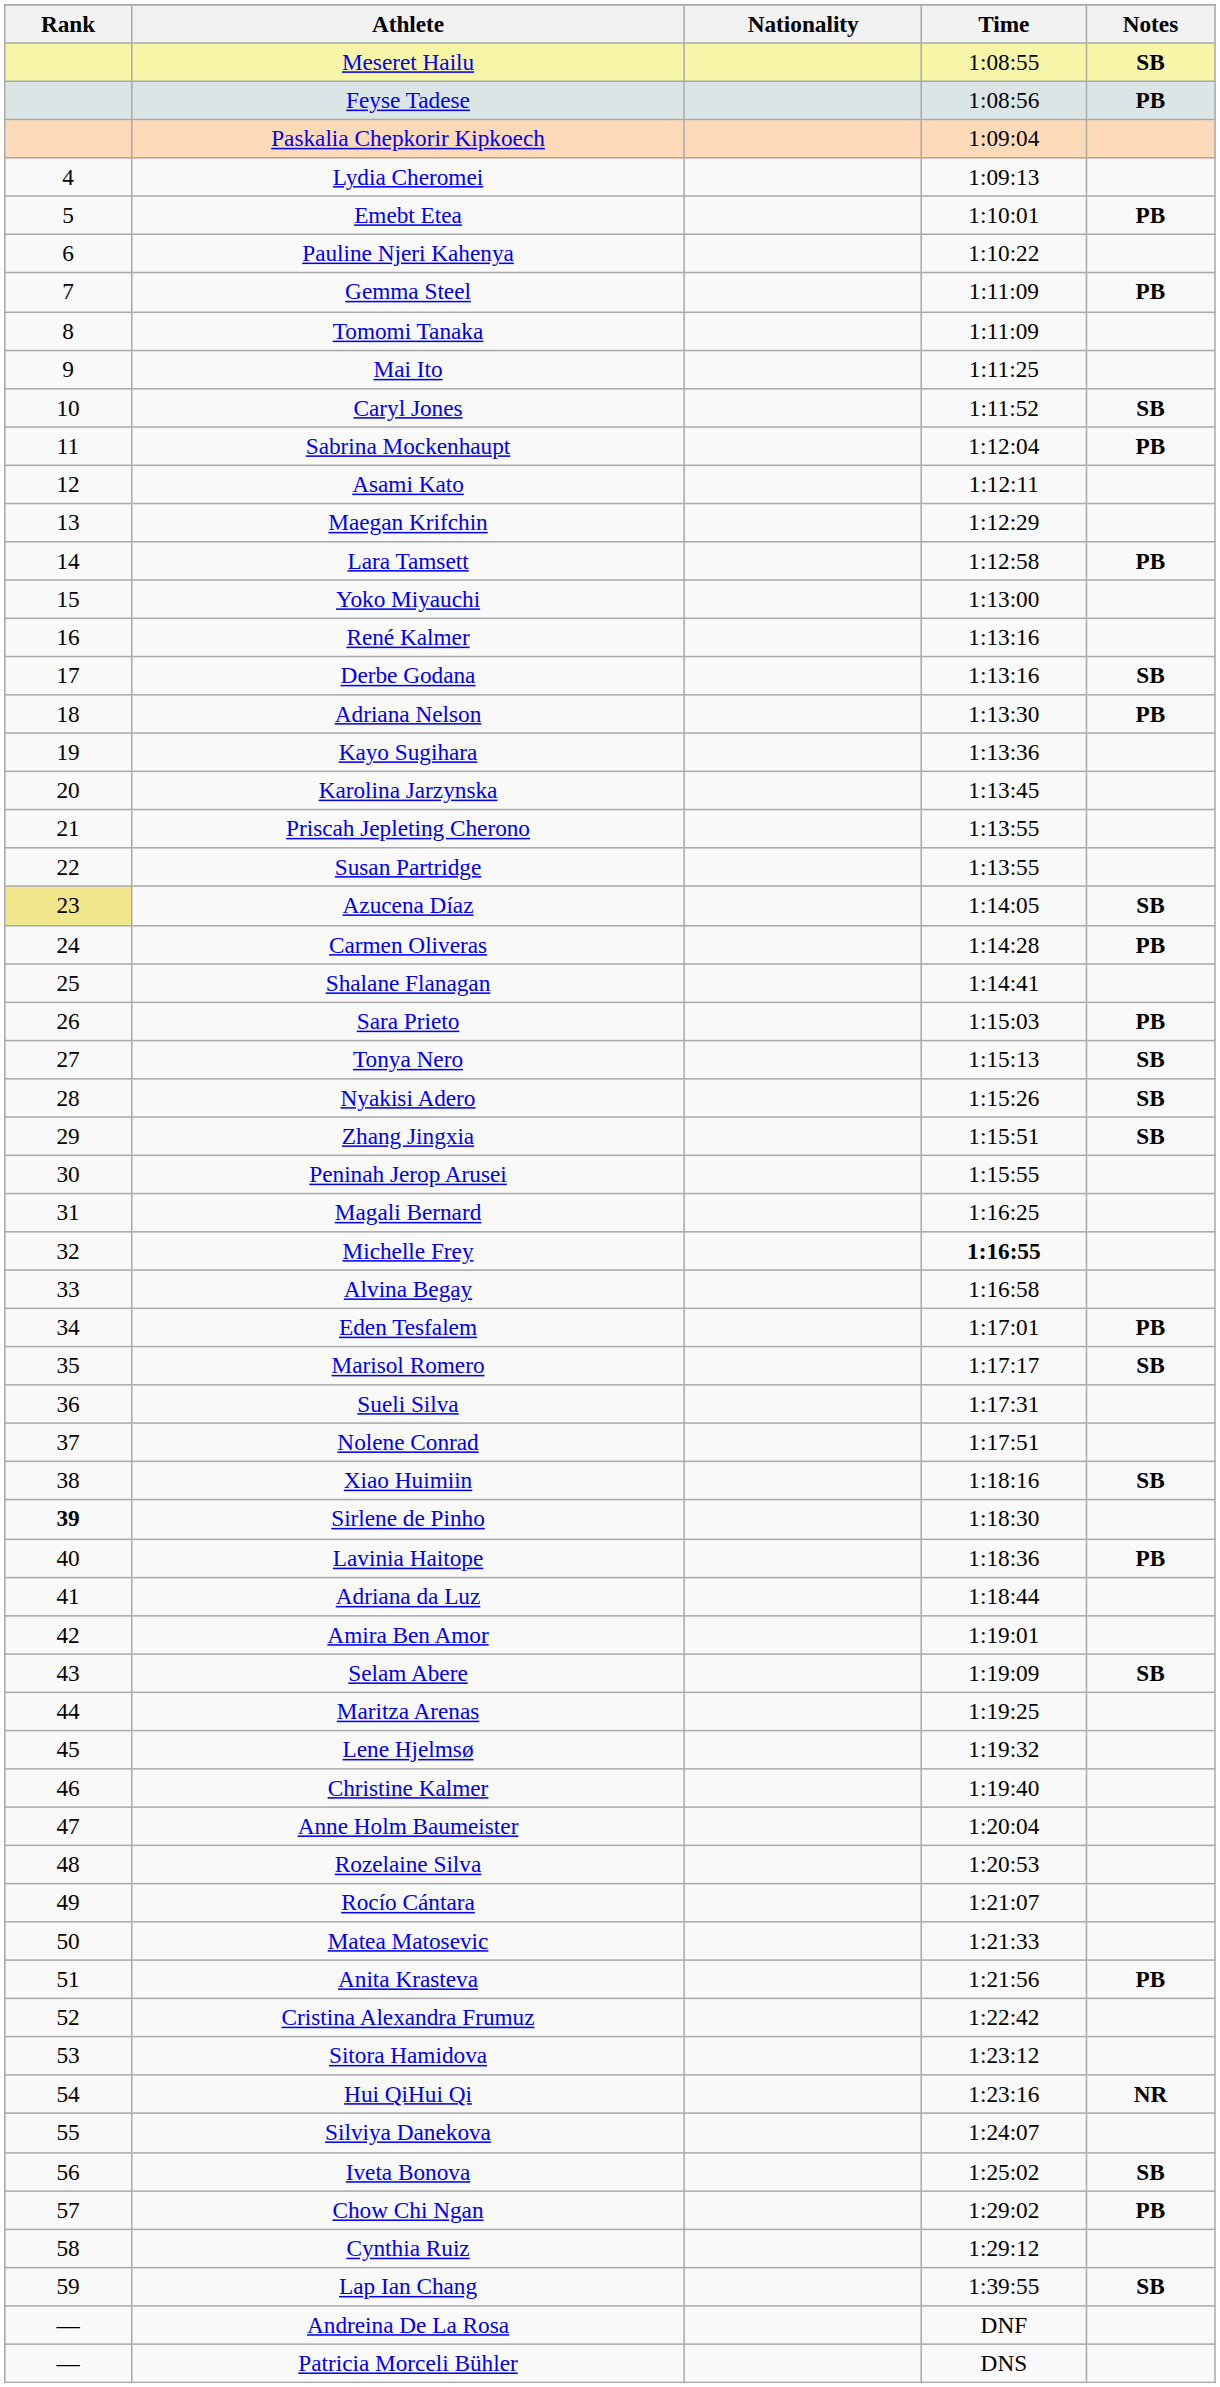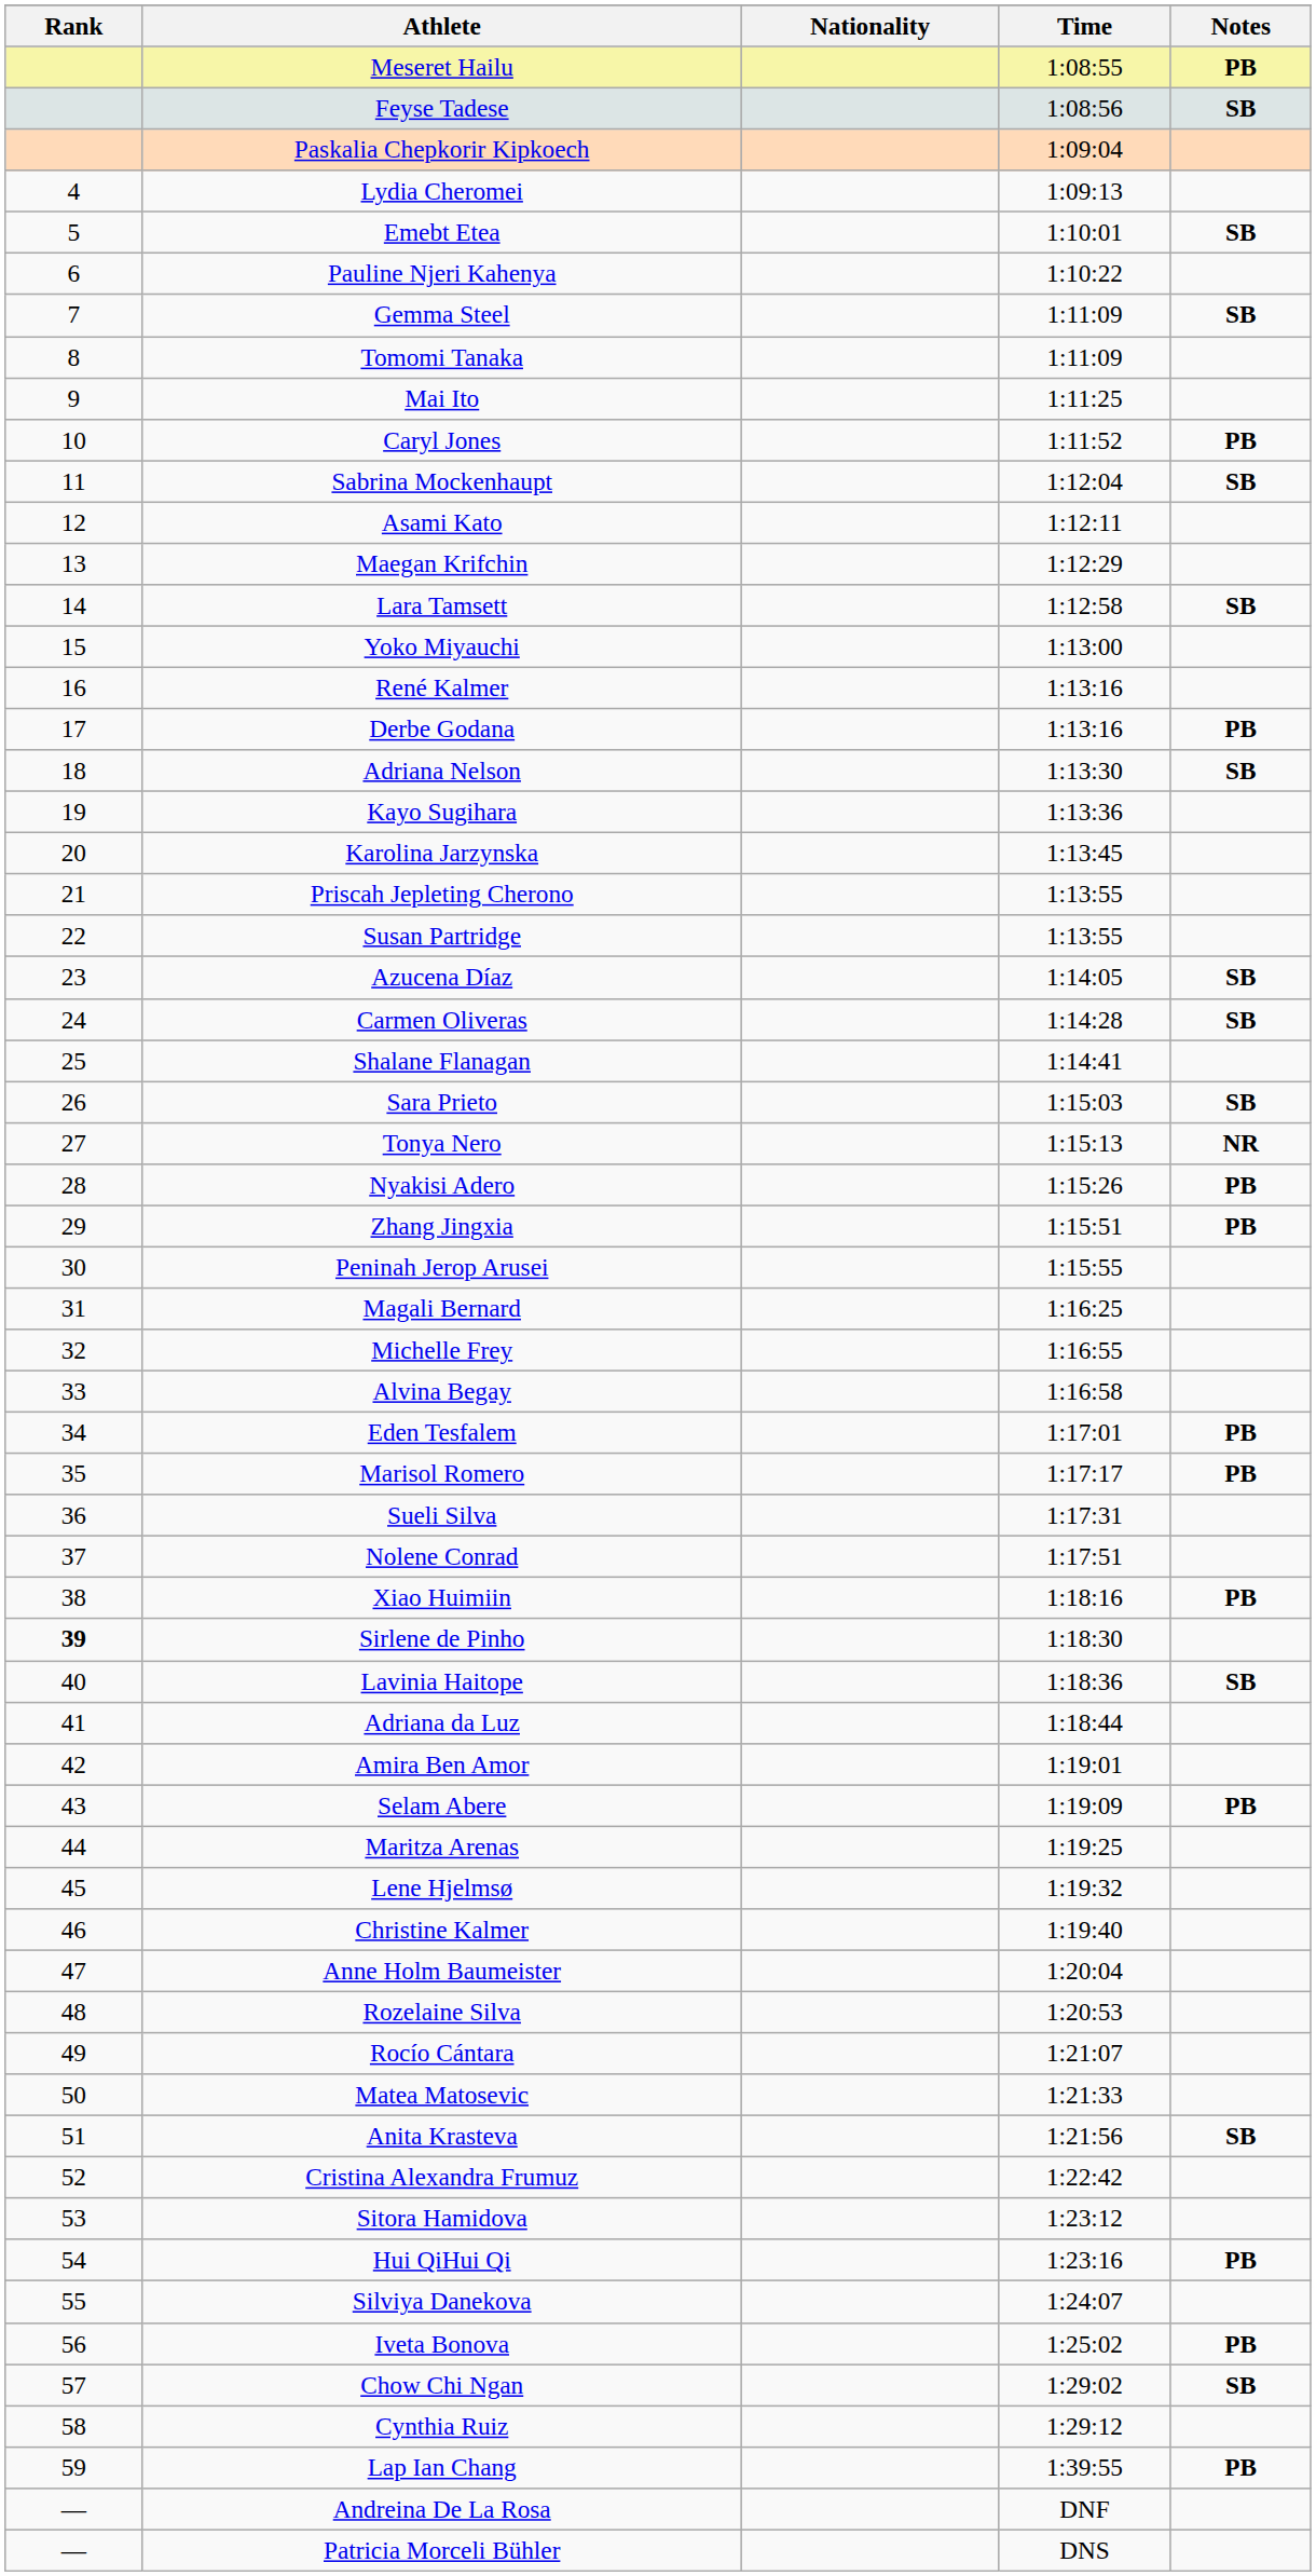Meseret Hailu | Notes: SB -> PB
Feyse Tadese | Notes: PB -> SB
Emebt Etea | Notes: PB -> SB
Gemma Steel | Notes: PB -> SB
Caryl Jones | Notes: SB -> PB
Sabrina Mockenhaupt | Notes: PB -> SB
Lara Tamsett | Notes: PB -> SB
Derbe Godana | Notes: SB -> PB
Adriana Nelson | Notes: PB -> SB
Azucena Díaz | Rank: khaki background -> no background
Carmen Oliveras | Notes: PB -> SB
Sara Prieto | Notes: PB -> SB
Tonya Nero | Notes: SB -> NR
Nyakisi Adero | Notes: SB -> PB
Zhang Jingxia | Notes: SB -> PB
Michelle Frey | Time: bold -> normal
Marisol Romero | Notes: SB -> PB
Xiao Huimiin | Notes: SB -> PB
Lavinia Haitope | Notes: PB -> SB
Selam Abere | Notes: SB -> PB
Anita Krasteva | Notes: PB -> SB
Hui QiHui Qi | Notes: NR -> PB
Iveta Bonova | Notes: SB -> PB
Chow Chi Ngan | Notes: PB -> SB
Lap Ian Chang | Notes: SB -> PB
